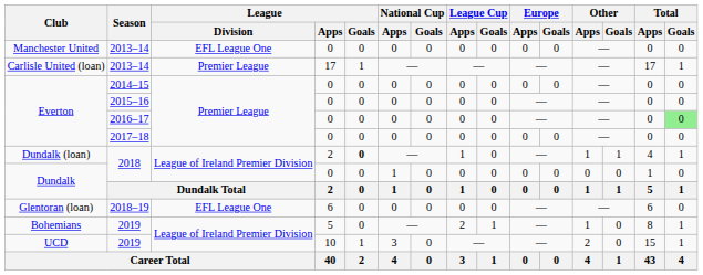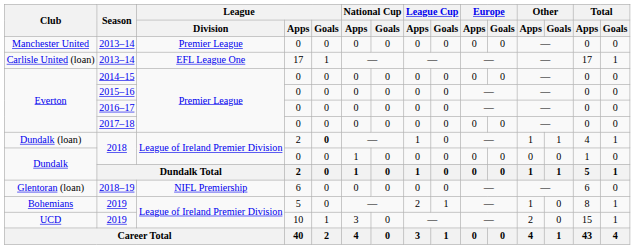Manchester United | League / Division: EFL League One -> Premier League
Carlisle United (loan) | League / Division: Premier League -> EFL League One
Everton / 2016–17 | Total / Goals: lightgreen background -> no background
Glentoran (loan) | League / Division: EFL League One -> NIFL Premiership
